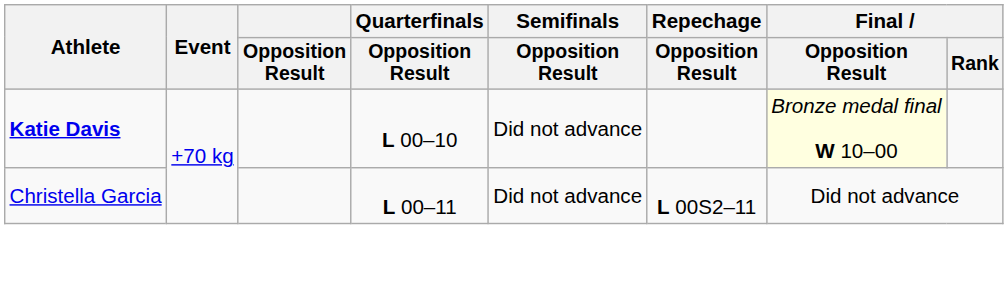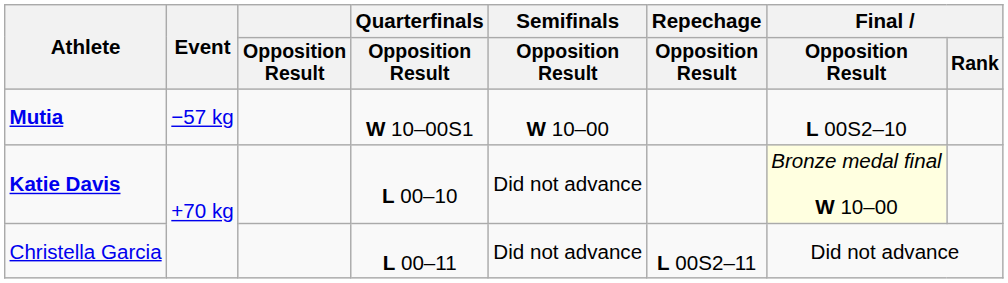+ row: Mutia | −57 kg | W 10–00S1 | W 10–00 | L 00S2–10
